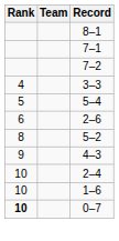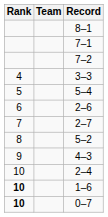+ row: 7 | 2–7
1–6 | Rank: normal -> bold
